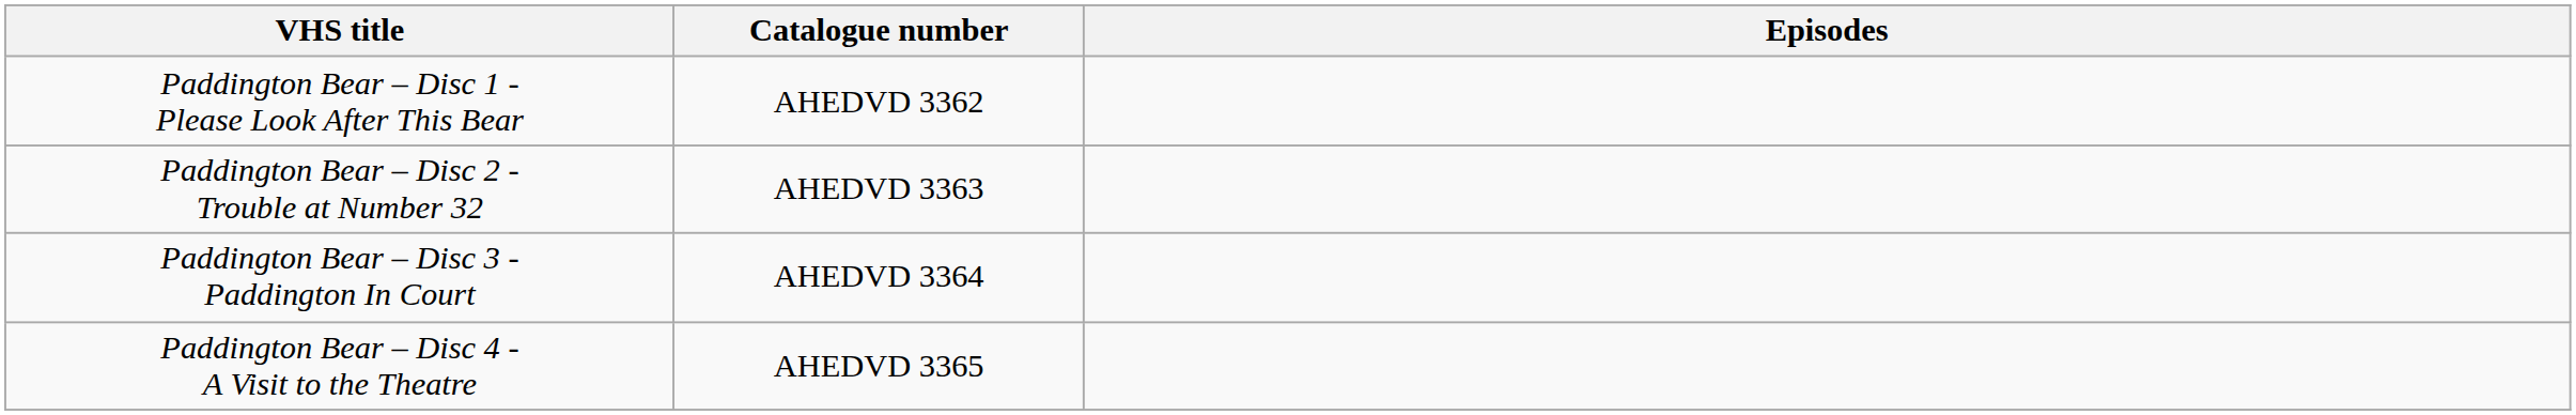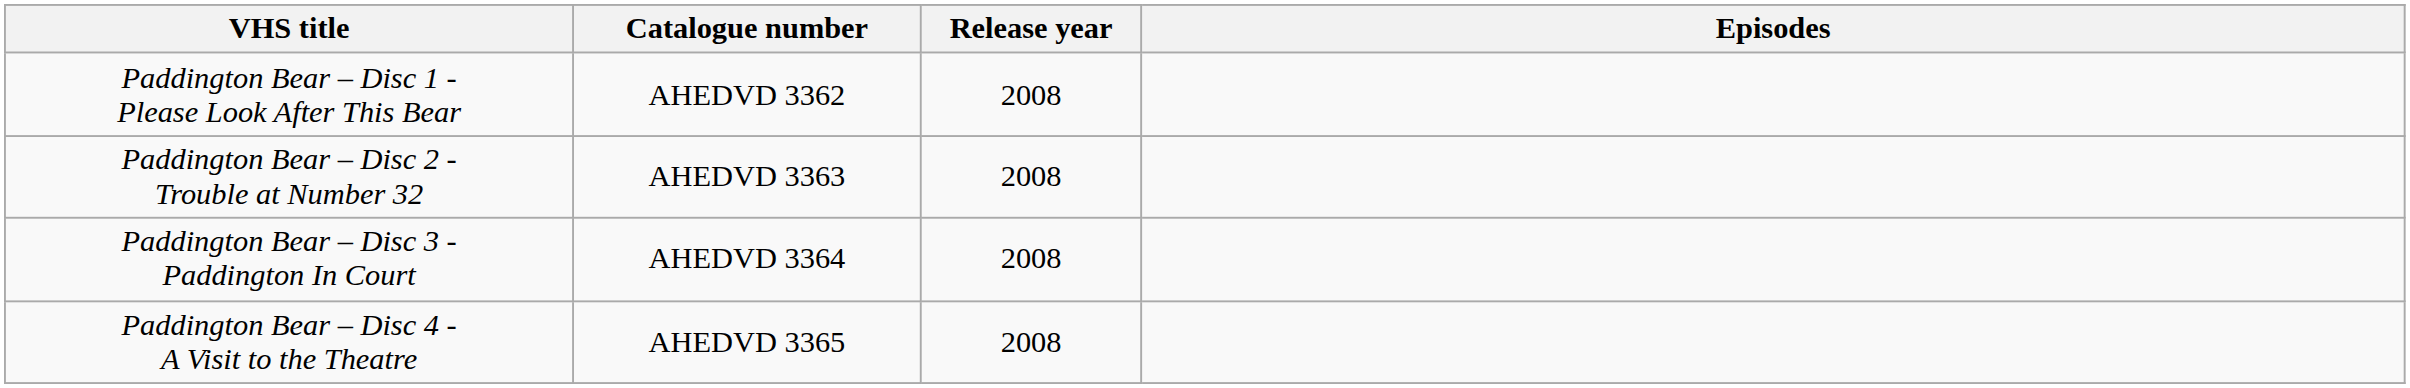+ column: Release year | 2008 | 2008 | 2008 | 2008
